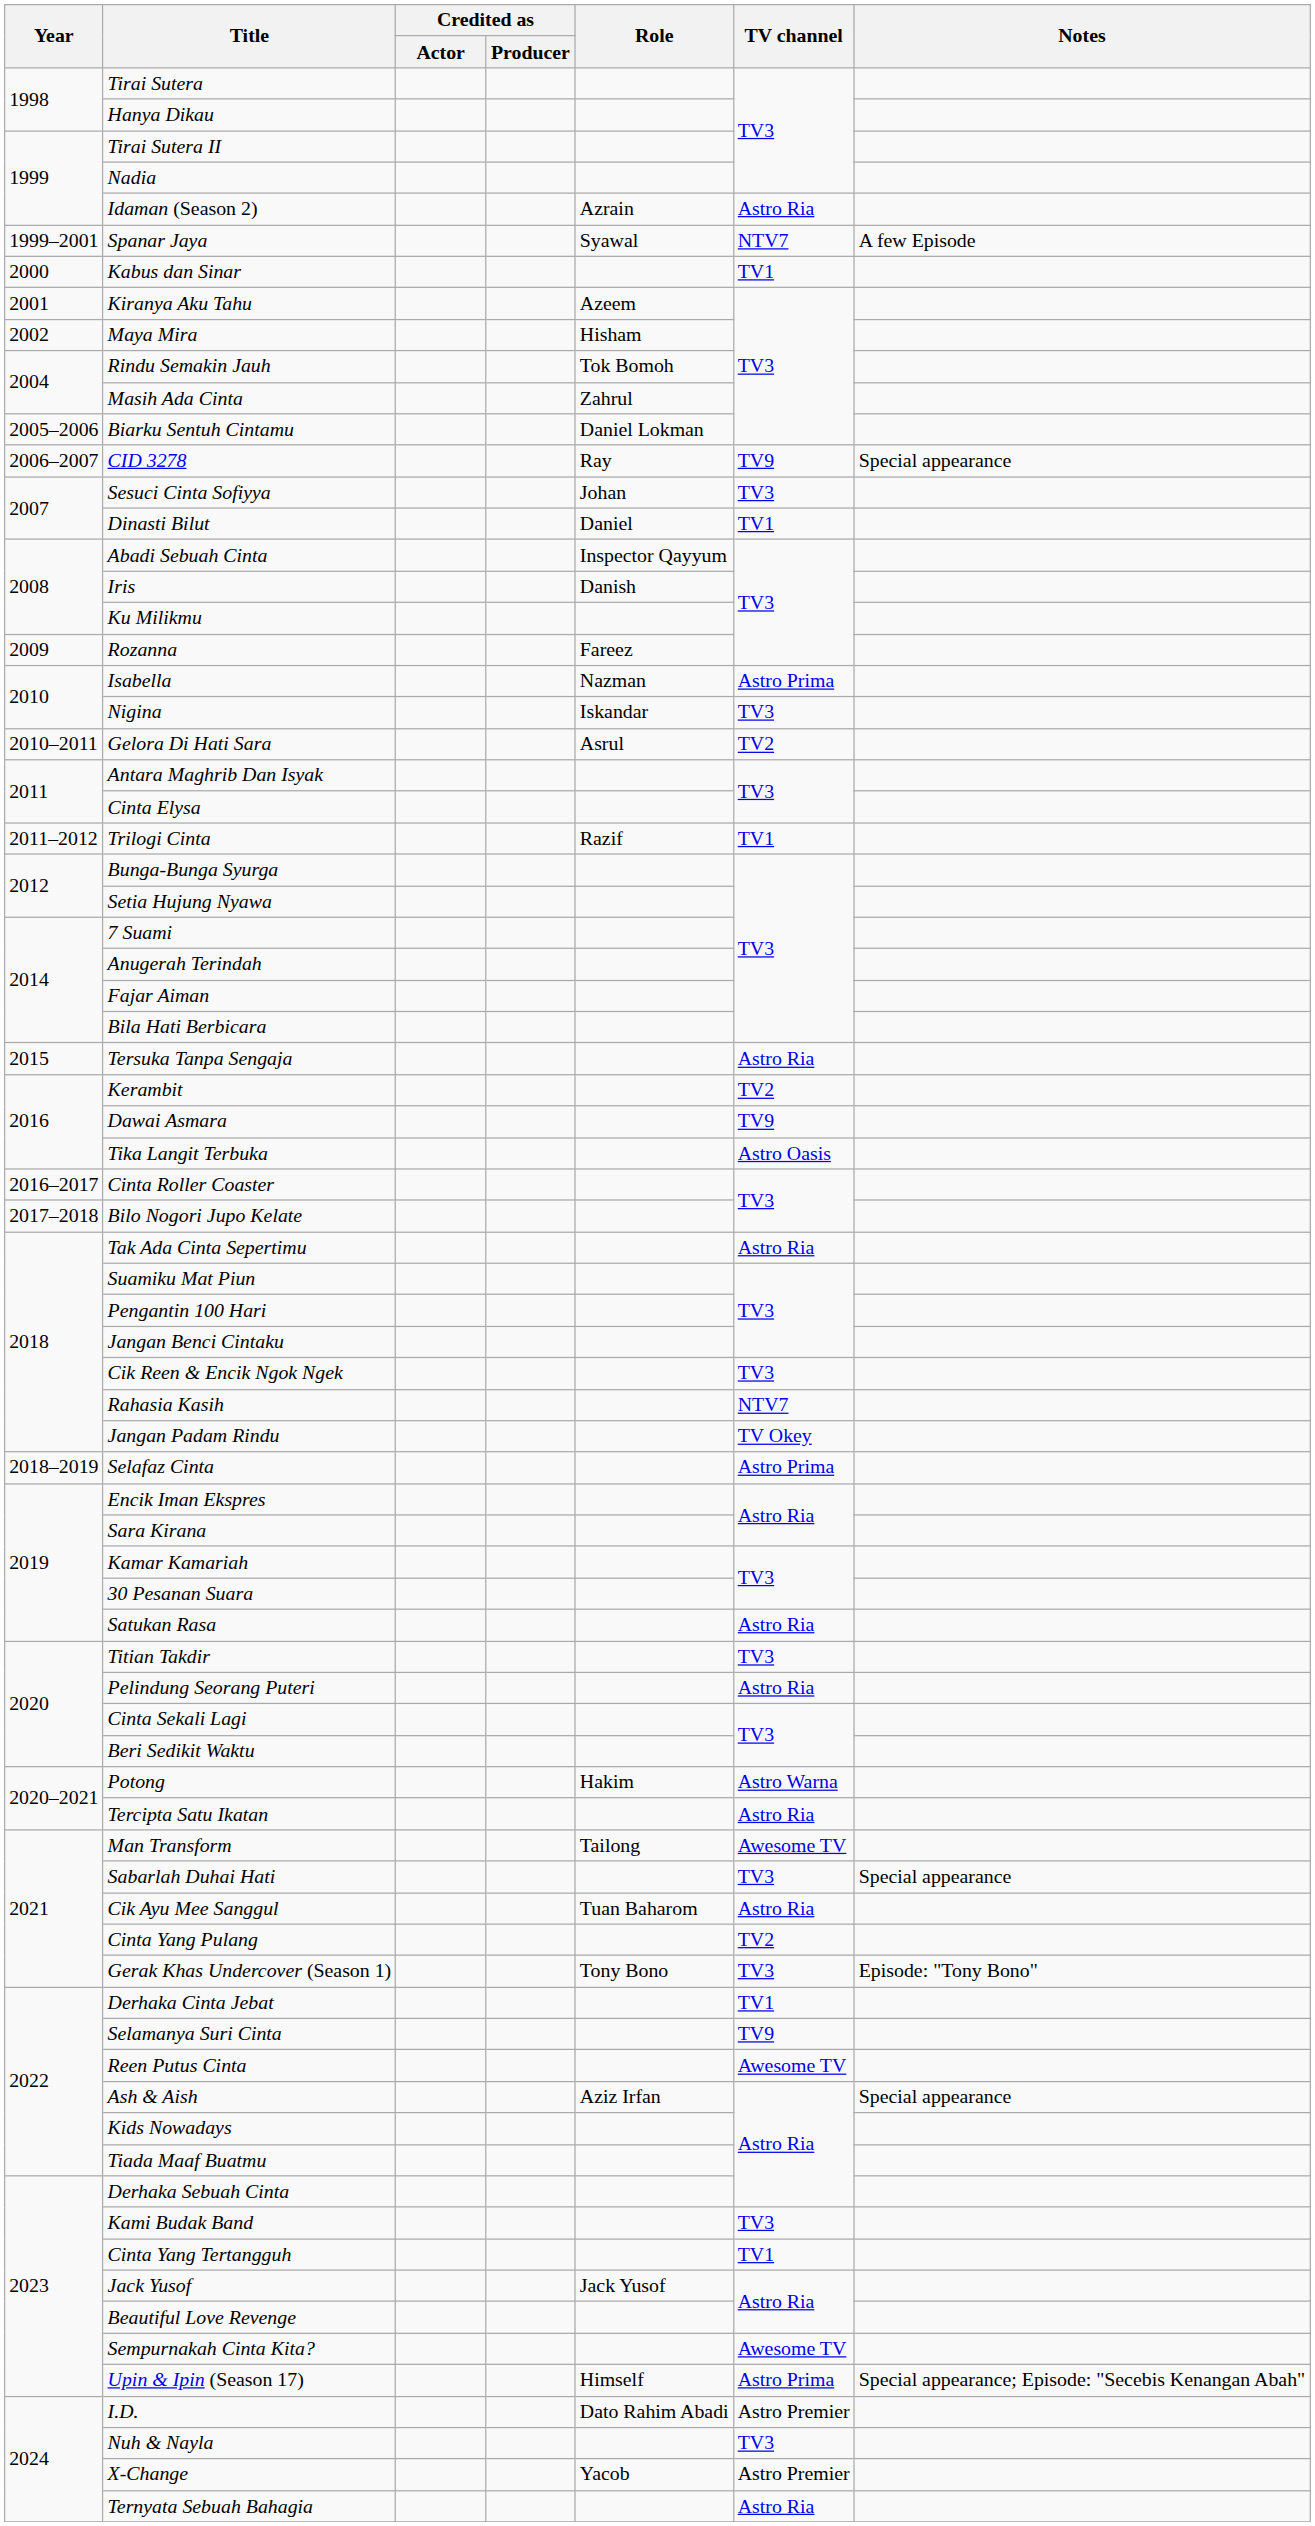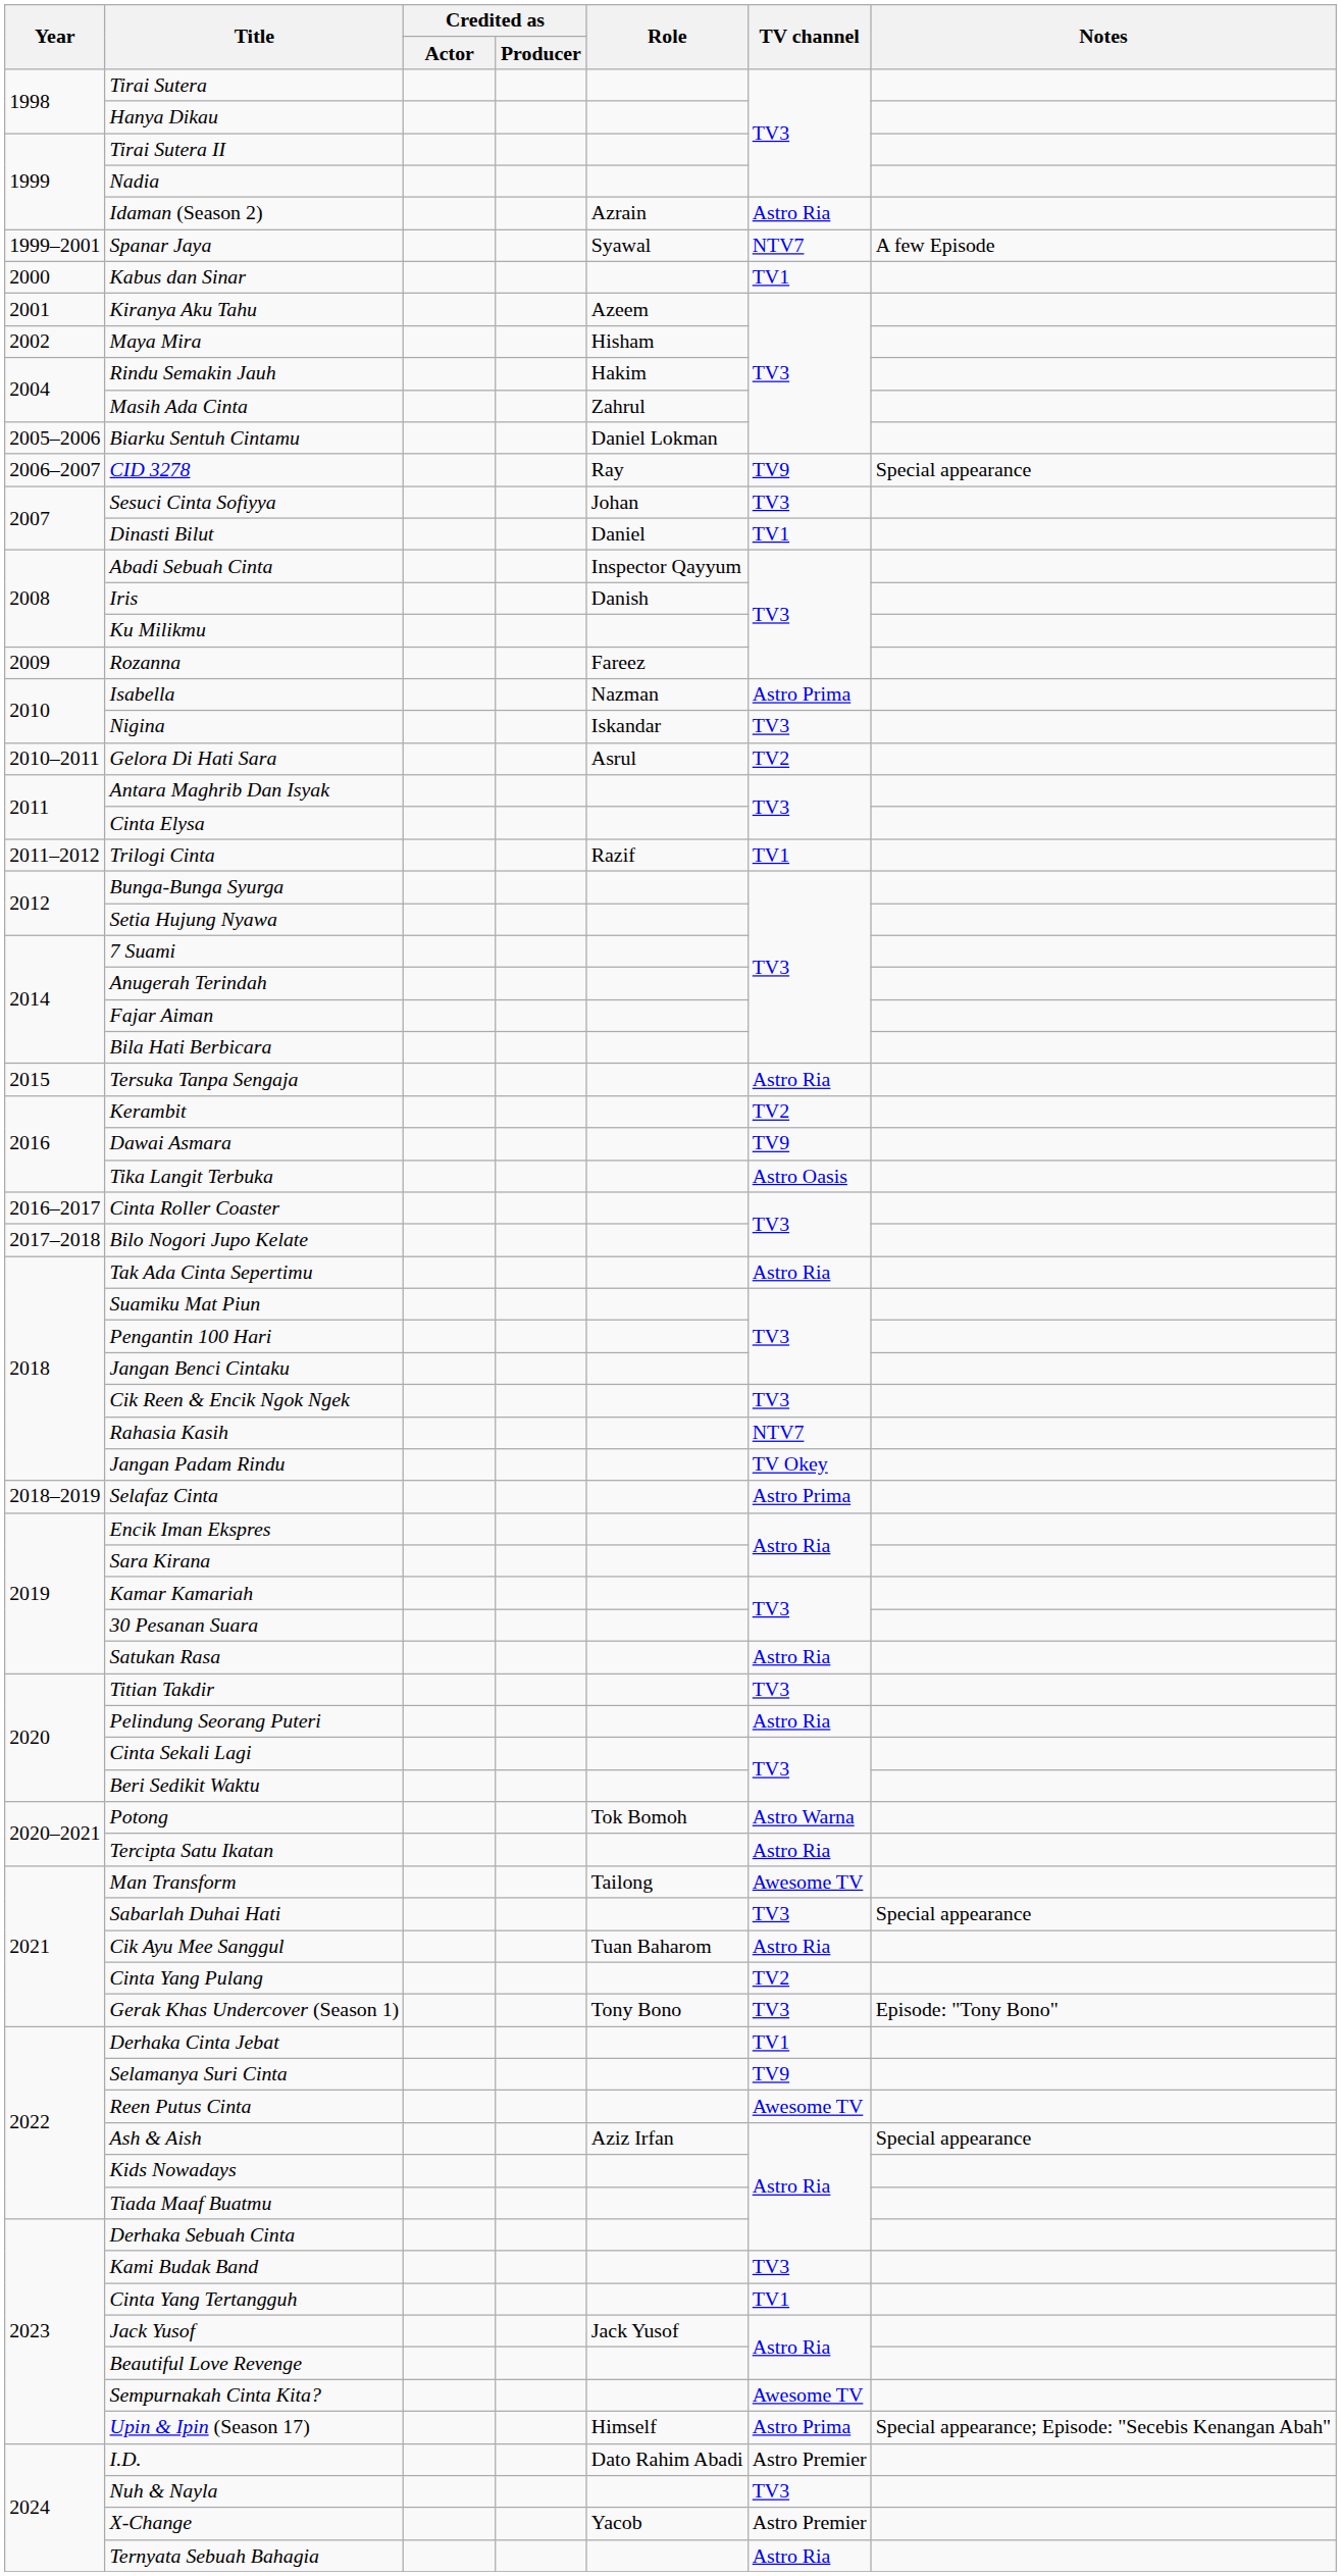Rindu Semakin Jauh | Role: Tok Bomoh -> Hakim
Potong | Role: Hakim -> Tok Bomoh
